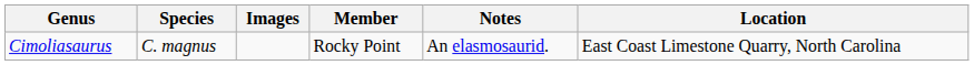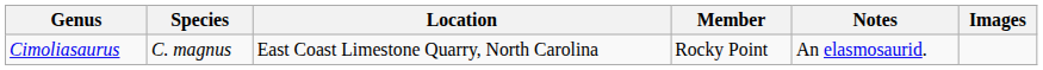columns swapped: Location <-> Images
